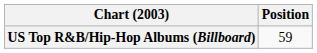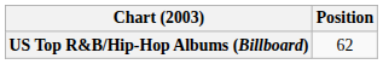US Top R&B/Hip-Hop Albums (Billboard) | Position: 59 -> 62
